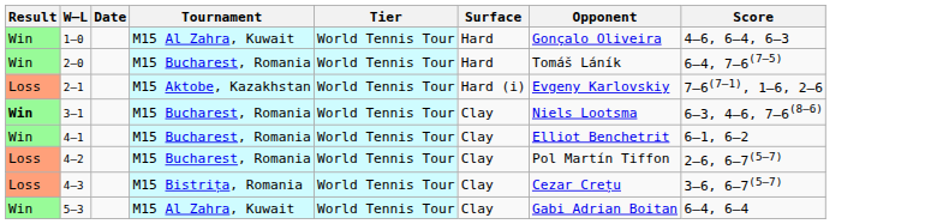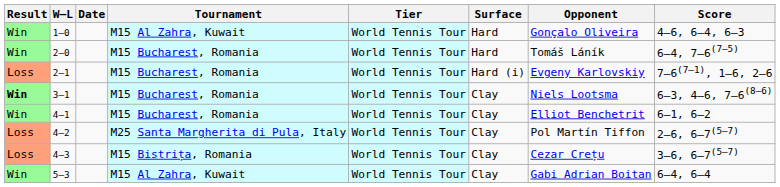2–1 | Tournament: M15 Aktobe, Kazakhstan -> M15 Bucharest, Romania
4–2 | Tournament: M15 Bucharest, Romania -> M25 Santa Margherita di Pula, Italy
